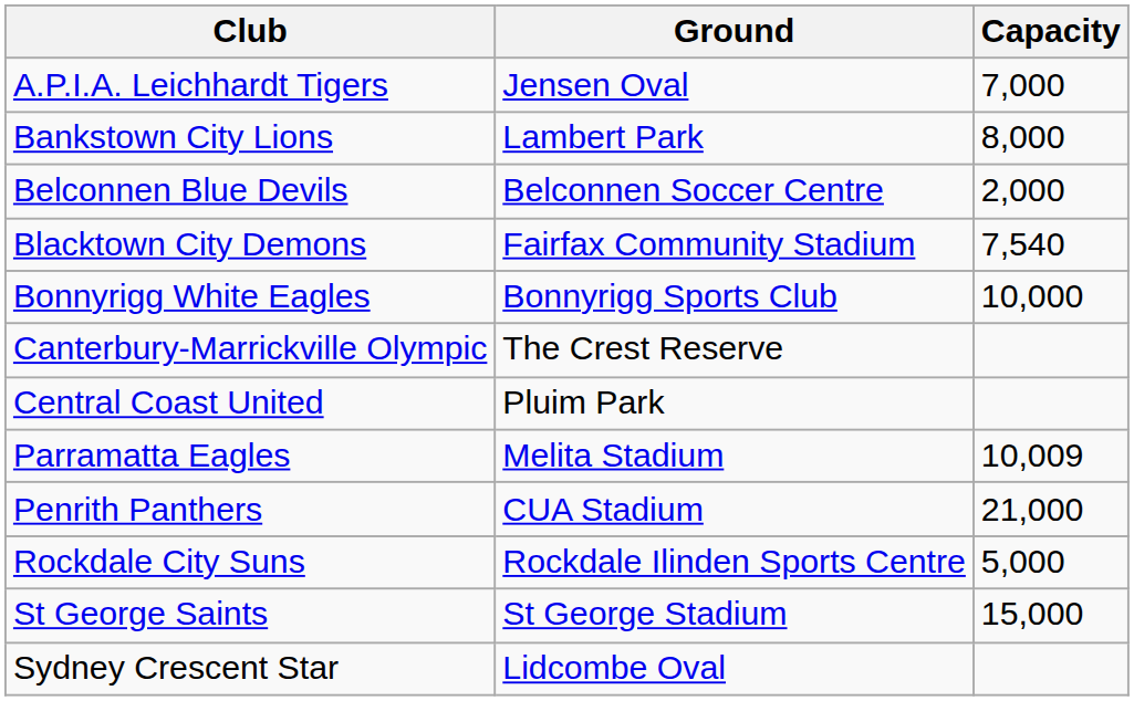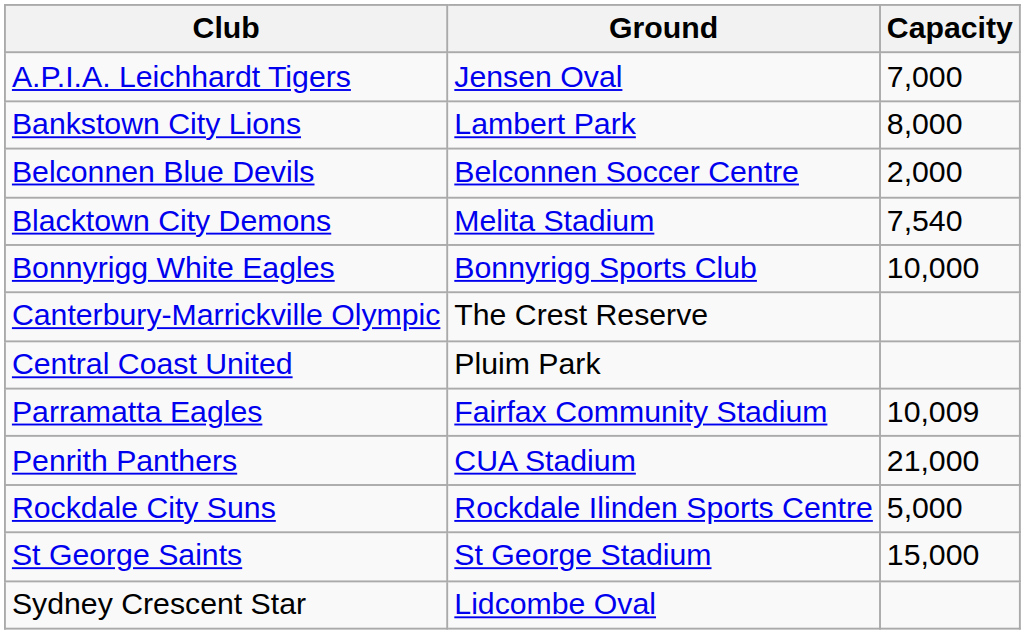Blacktown City Demons | Ground: Fairfax Community Stadium -> Melita Stadium
Parramatta Eagles | Ground: Melita Stadium -> Fairfax Community Stadium
